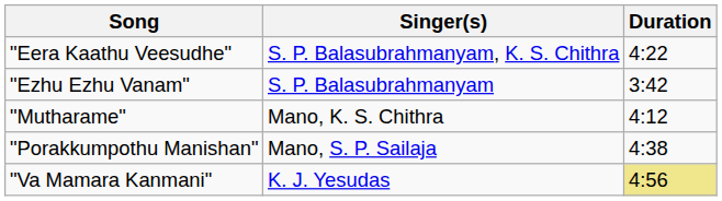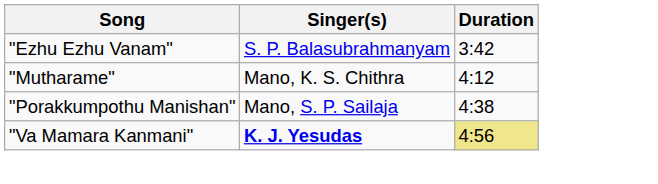- row: "Eera Kaathu Veesudhe" | S. P. Balasubrahmanyam, K. S. Chithra | 4:22
"Va Mamara Kanmani" | Singer(s): normal -> bold
